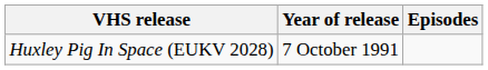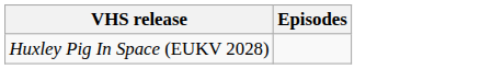- column: Year of release | 7 October 1991
